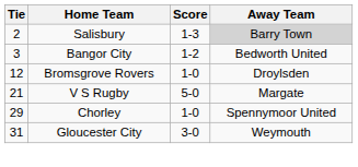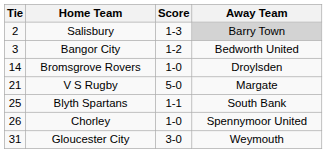Bromsgrove Rovers | Tie: 12 -> 14
+ row: 25 | Blyth Spartans | 1-1 | South Bank
Chorley | Tie: 29 -> 26
